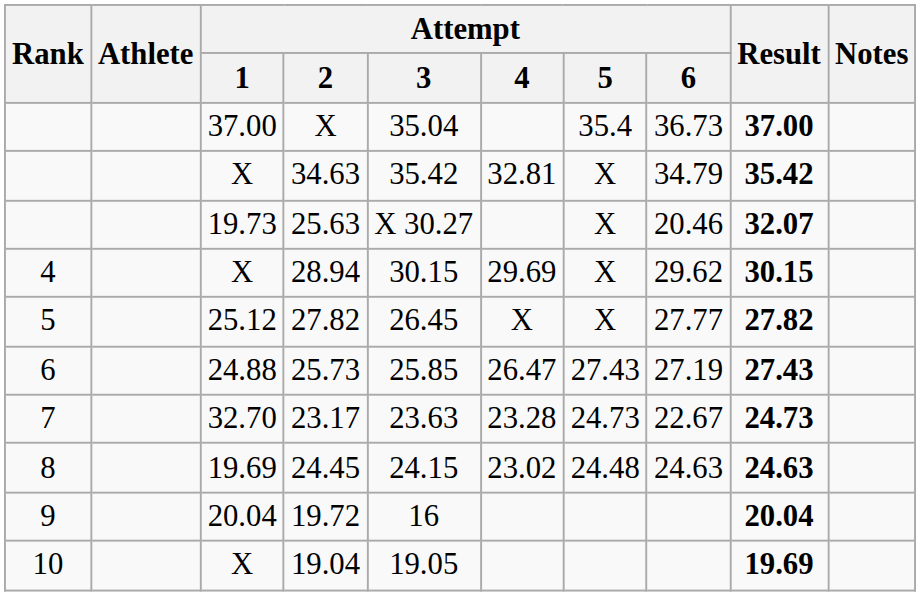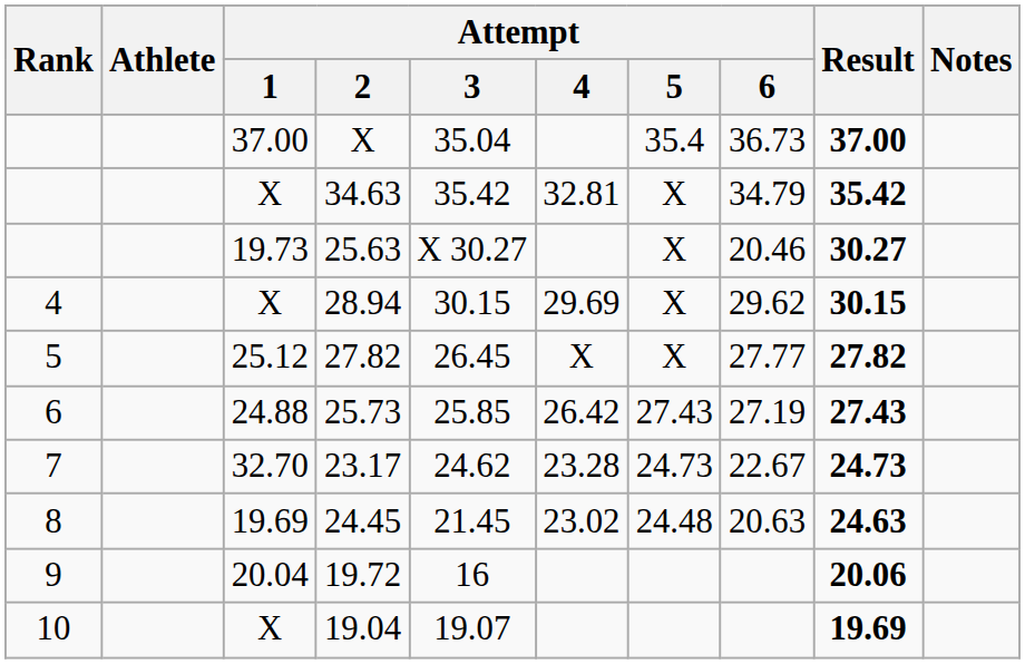25.63 | Result: 32.07 -> 30.27
25.73 | Attempt / 4: 26.47 -> 26.42
23.17 | Attempt / 3: 23.63 -> 24.62
24.45 | Attempt / 3: 24.15 -> 21.45
24.45 | Attempt / 6: 24.63 -> 20.63
19.72 | Result: 20.04 -> 20.06
19.04 | Attempt / 3: 19.05 -> 19.07
